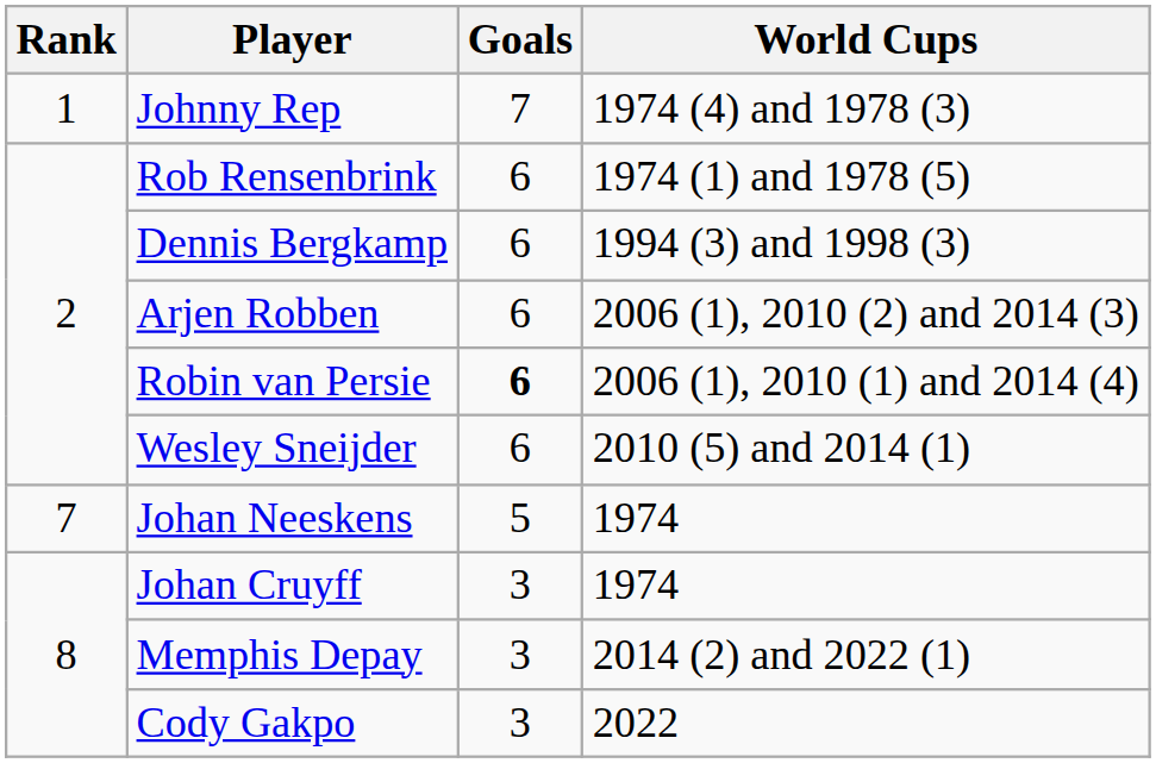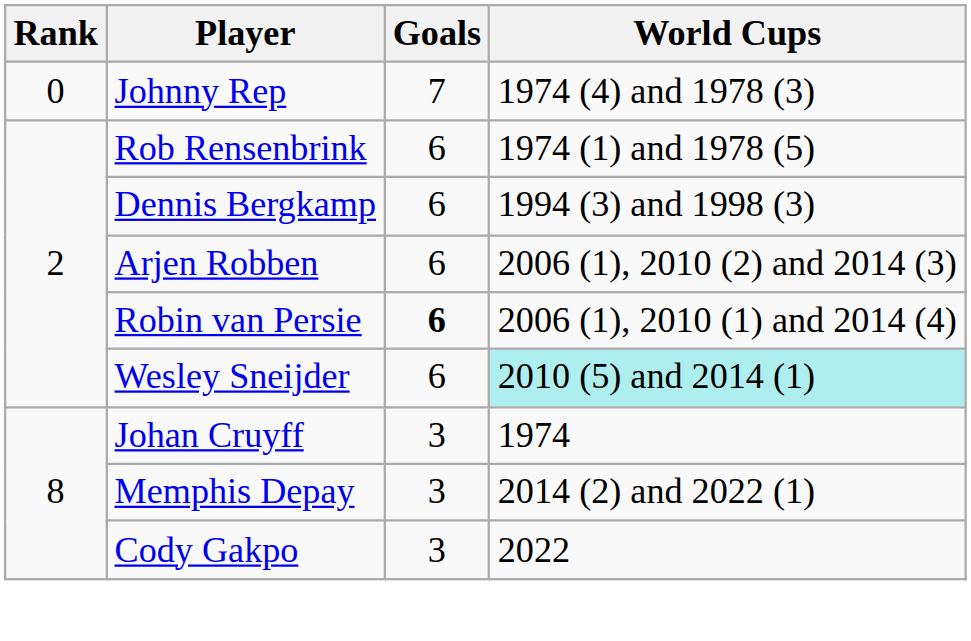Johnny Rep | Rank: 1 -> 0
Wesley Sneijder | World Cups: no background -> paleturquoise background
- row: 7 | Johan Neeskens | 5 | 1974
